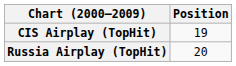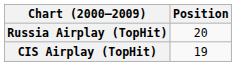rows swapped: CIS Airplay (TopHit) <-> Russia Airplay (TopHit)
